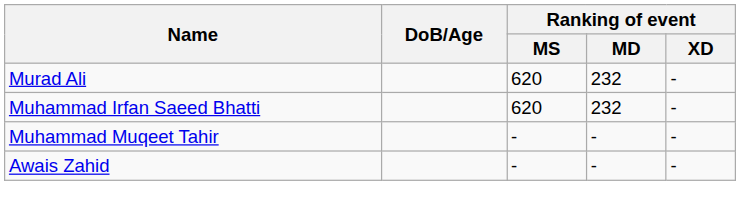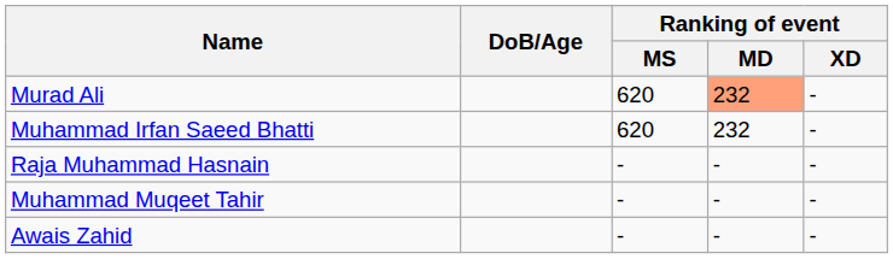Murad Ali | Ranking of event / MD: no background -> lightsalmon background
+ row: Raja Muhammad Hasnain | - | - | -
